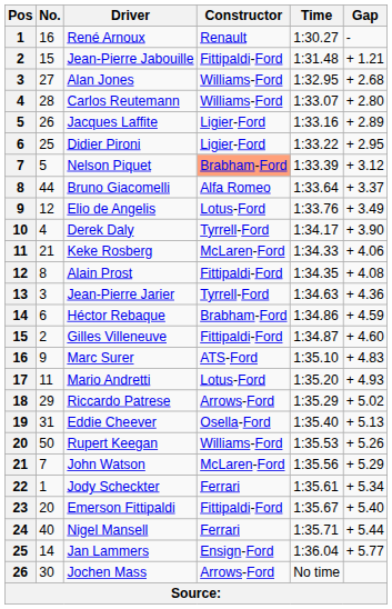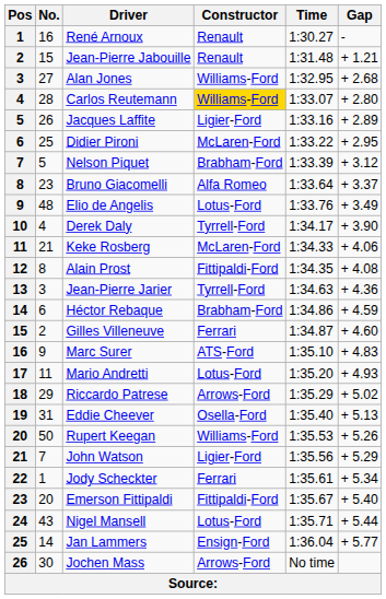Jean-Pierre Jabouille | Constructor: Fittipaldi-Ford -> Renault
Carlos Reutemann | Constructor: no background -> gold background
Didier Pironi | Constructor: Ligier-Ford -> McLaren-Ford
Nelson Piquet | Constructor: lightsalmon background -> no background
Bruno Giacomelli | No.: 44 -> 23
Elio de Angelis | No.: 12 -> 48
Gilles Villeneuve | Constructor: Fittipaldi-Ford -> Ferrari
John Watson | Constructor: McLaren-Ford -> Ligier-Ford
Nigel Mansell | No.: 40 -> 43
Nigel Mansell | Constructor: Ferrari -> Lotus-Ford
